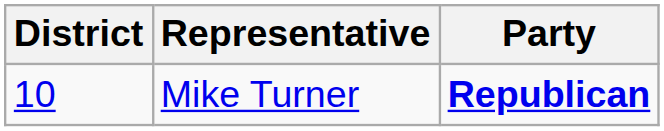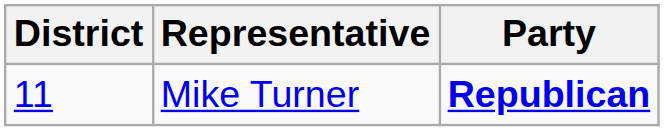Mike Turner | District: 10 -> 11
